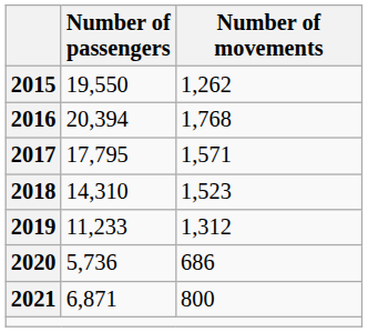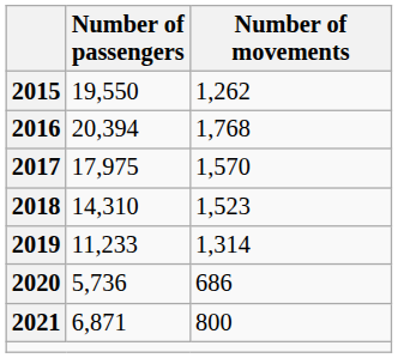2017 | Number of passengers: 17,795 -> 17,975
2017 | Number of movements: 1,571 -> 1,570
2019 | Number of movements: 1,312 -> 1,314
